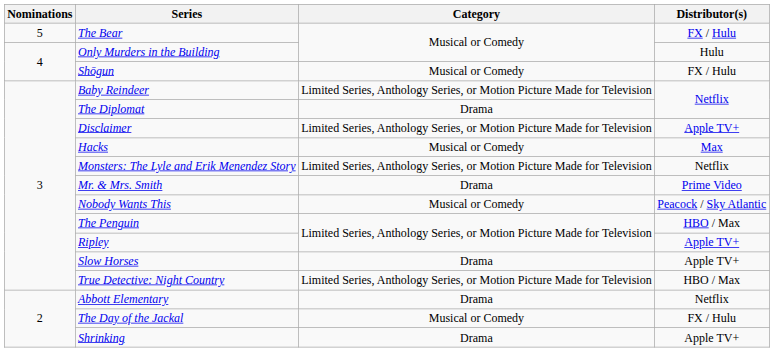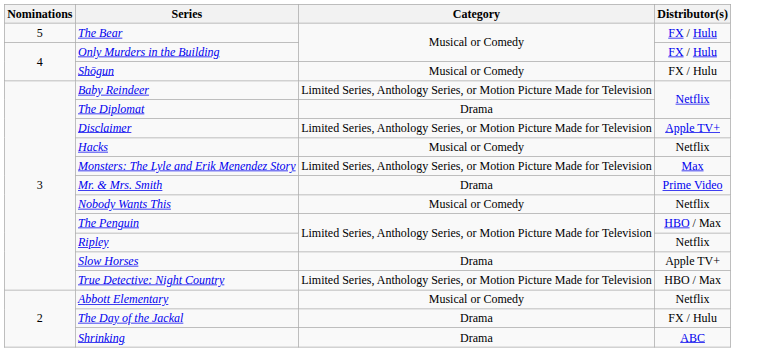Only Murders in the Building | Distributor(s): Hulu -> FX / Hulu
Hacks | Distributor(s): Max -> Netflix
Monsters: The Lyle and Erik Menendez Story | Distributor(s): Netflix -> Max
Nobody Wants This | Distributor(s): Peacock / Sky Atlantic -> Netflix
Ripley | Distributor(s): Apple TV+ -> Netflix
Abbott Elementary | Category: Drama -> Musical or Comedy
The Day of the Jackal | Category: Musical or Comedy -> Drama
Shrinking | Distributor(s): Apple TV+ -> ABC
